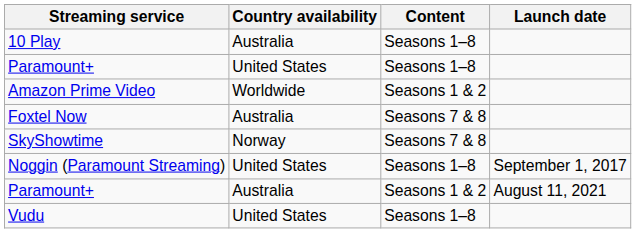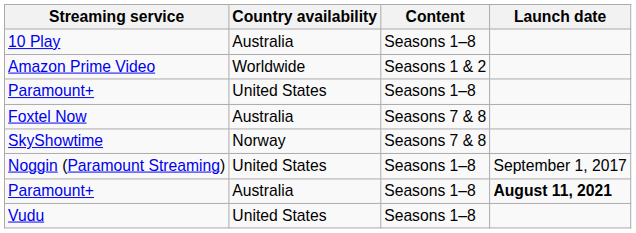rows swapped: Amazon Prime Video <-> Paramount+ / United States
Paramount+ / Australia | Content: Seasons 1 & 2 -> Seasons 1–8
Paramount+ / Australia | Launch date: normal -> bold
